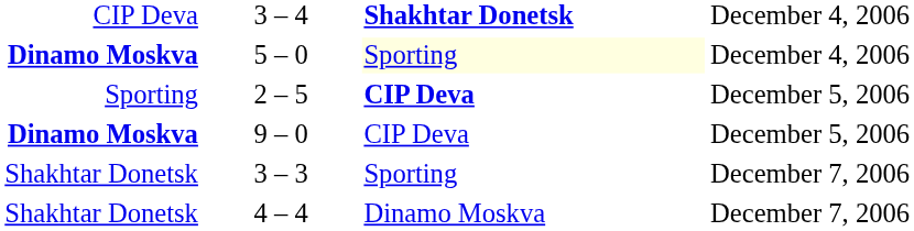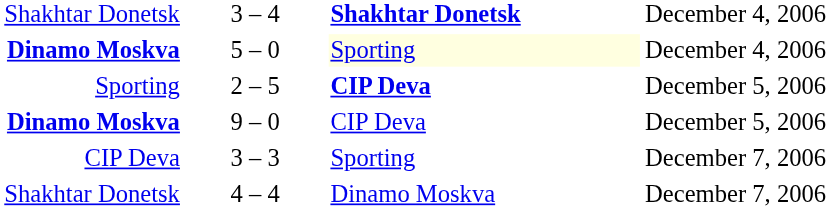3 – 4 | column 1: CIP Deva -> Shakhtar Donetsk
3 – 3 | column 1: Shakhtar Donetsk -> CIP Deva
